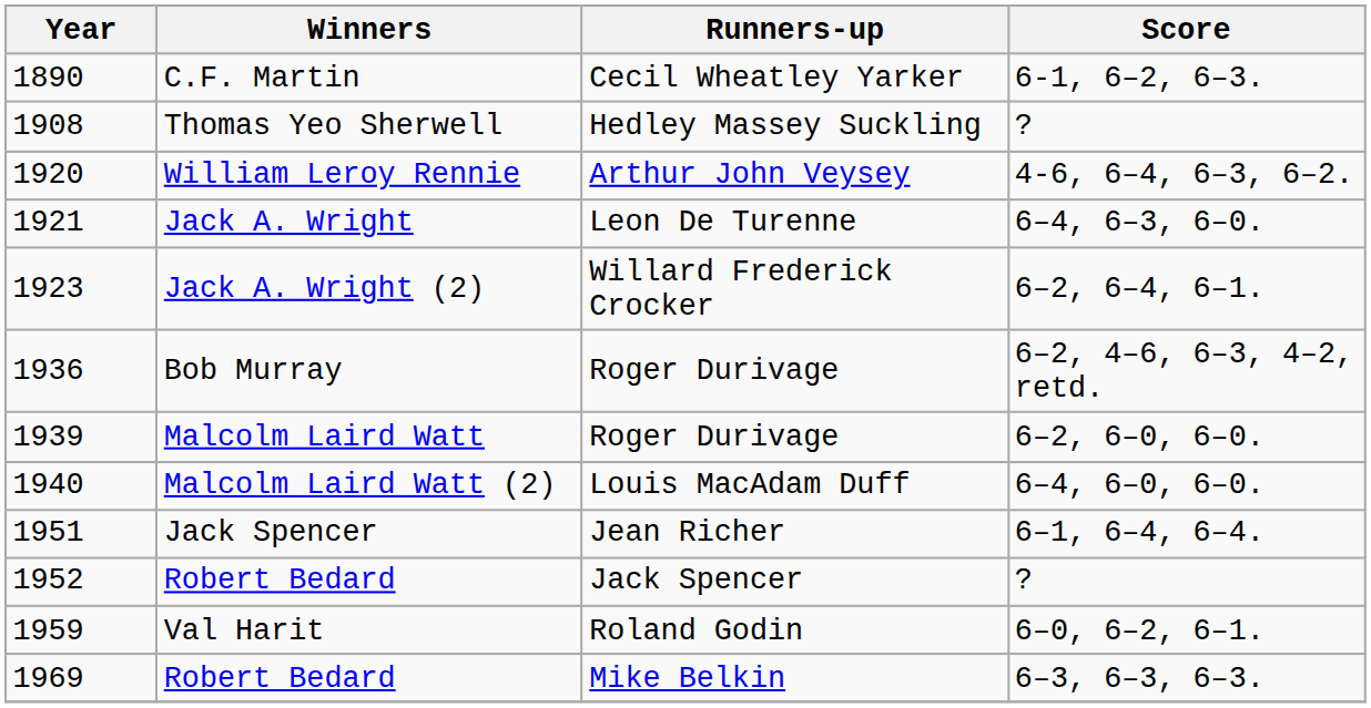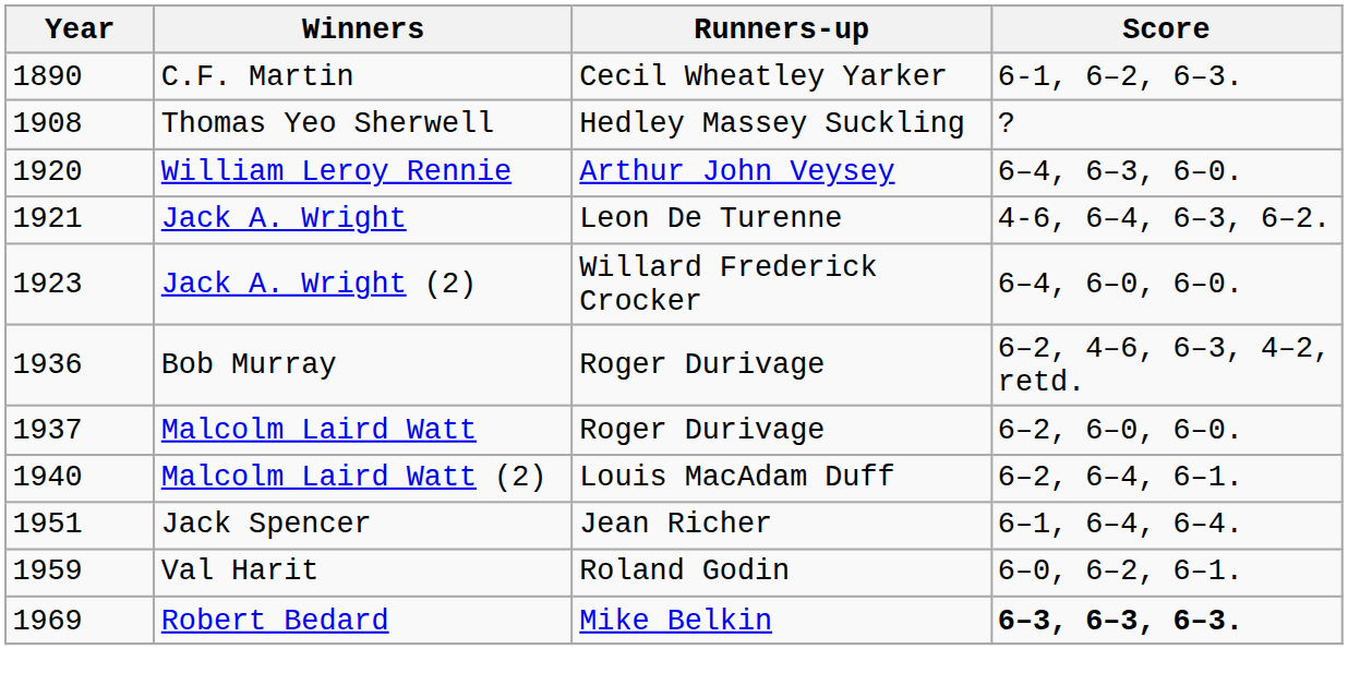William Leroy Rennie | Score: 4-6, 6–4, 6–3, 6–2. -> 6–4, 6–3, 6–0.
Jack A. Wright | Score: 6–4, 6–3, 6–0. -> 4-6, 6–4, 6–3, 6–2.
Jack A. Wright (2) | Score: 6–2, 6–4, 6–1. -> 6–4, 6–0, 6–0.
Malcolm Laird Watt | Year: 1939 -> 1937
Malcolm Laird Watt (2) | Score: 6–4, 6–0, 6–0. -> 6–2, 6–4, 6–1.
- row: 1952 | Robert Bedard | Jack Spencer | ?
Robert Bedard / Mike Belkin | Score: normal -> bold
